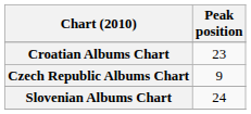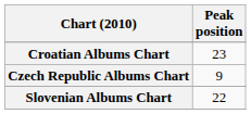Slovenian Albums Chart | Peak position: 24 -> 22
